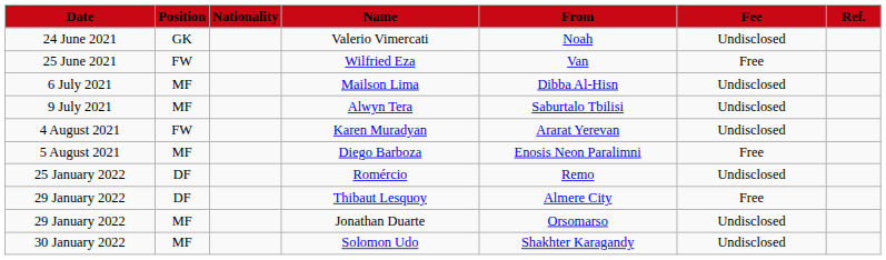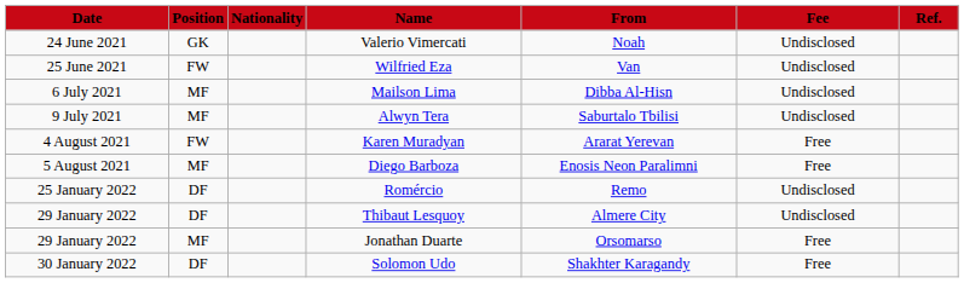Wilfried Eza | Fee: Free -> Undisclosed
Karen Muradyan | Fee: Undisclosed -> Free
Thibaut Lesquoy | Fee: Free -> Undisclosed
Jonathan Duarte | Fee: Undisclosed -> Free
Solomon Udo | Position: MF -> DF
Solomon Udo | Fee: Undisclosed -> Free
